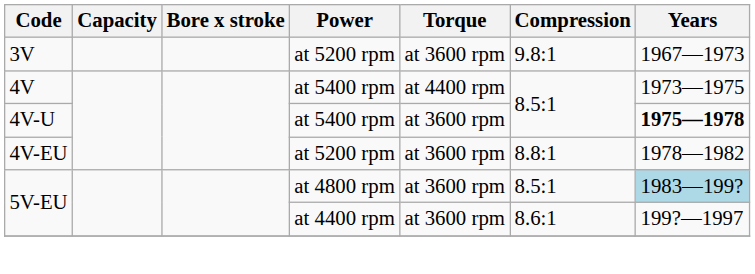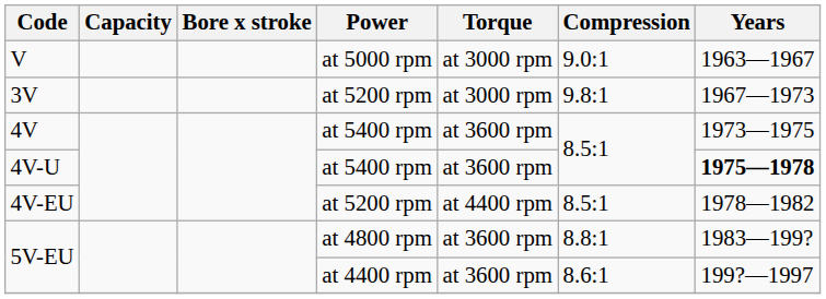+ row: V | at 5000 rpm | at 3000 rpm | 9.0:1 | 1963—1967
3V | Torque: at 3600 rpm -> at 3000 rpm
4V | Torque: at 4400 rpm -> at 3600 rpm
4V-EU | Torque: at 3600 rpm -> at 4400 rpm
4V-EU | Compression: 8.8:1 -> 8.5:1
5V-EU / at 4800 rpm | Compression: 8.5:1 -> 8.8:1
5V-EU / at 4800 rpm | Years: lightblue background -> no background
